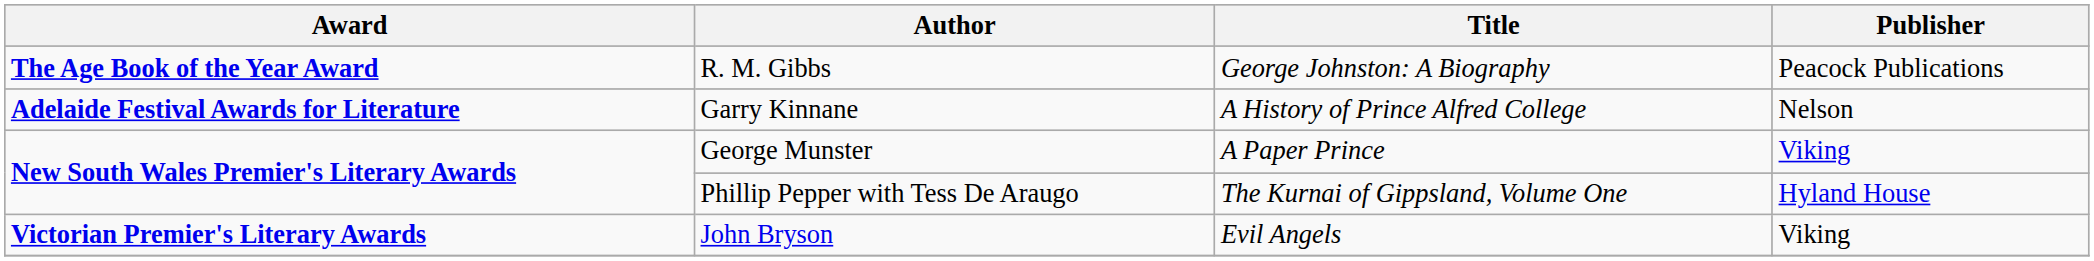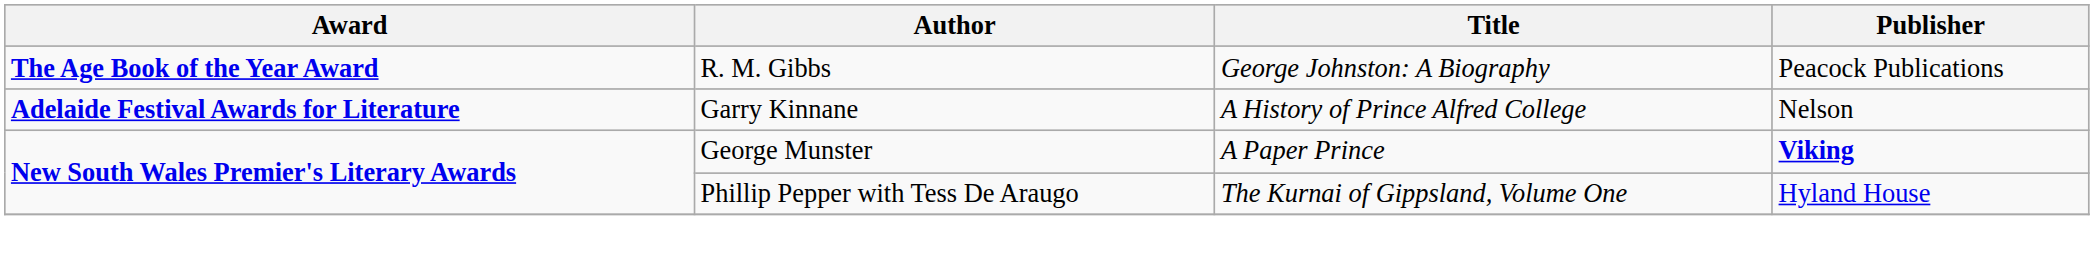George Munster | Publisher: normal -> bold
- row: Victorian Premier's Literary Awards | John Bryson | Evil Angels | Viking
